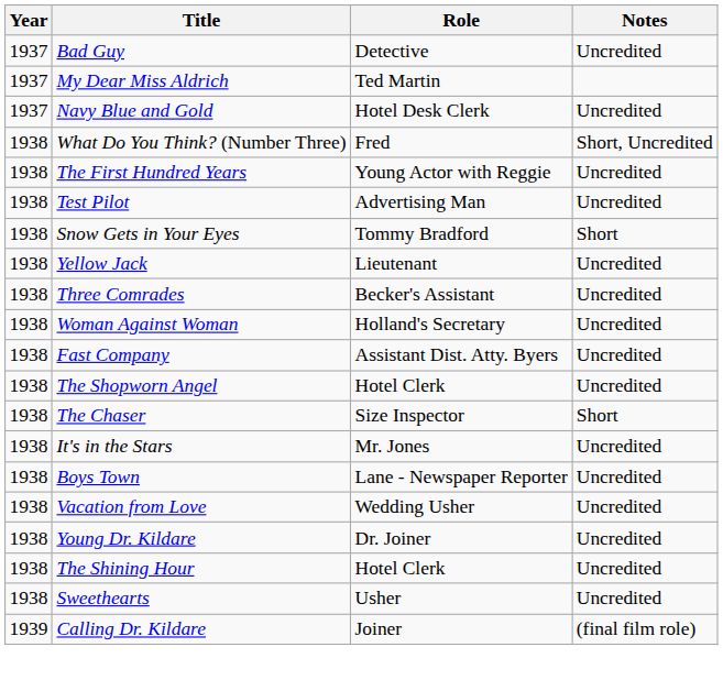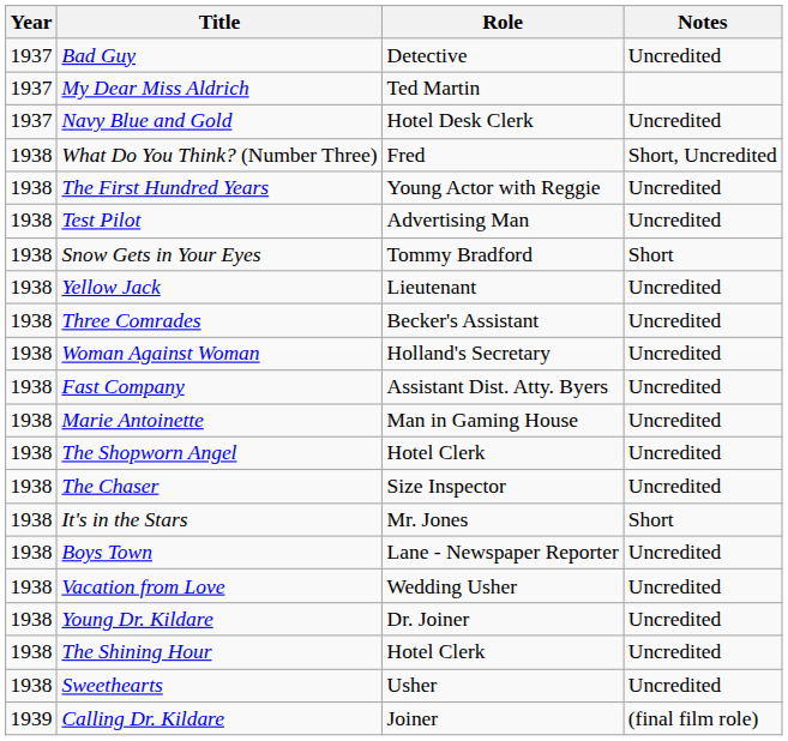+ row: 1938 | Marie Antoinette | Man in Gaming House | Uncredited
The Chaser | Notes: Short -> Uncredited
It's in the Stars | Notes: Uncredited -> Short
